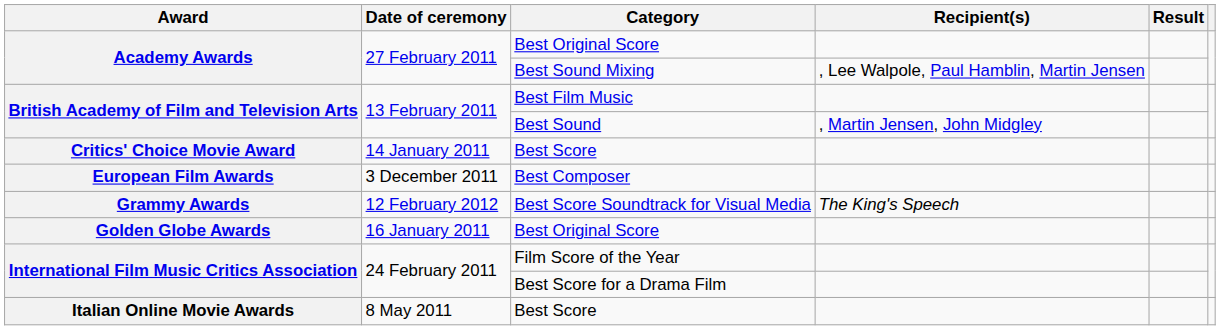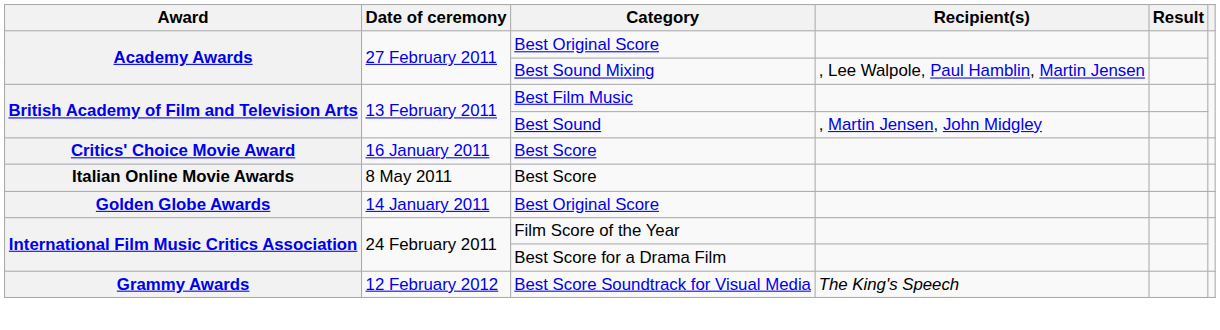Critics' Choice Movie Award / Best Score | Date of ceremony: 14 January 2011 -> 16 January 2011
- row: European Film Awards | 3 December 2011 | Best Composer
rows swapped: Best Score Soundtrack for Visual Media <-> Italian Online Movie Awards / Best Score
Golden Globe Awards / Best Original Score | Date of ceremony: 16 January 2011 -> 14 January 2011
